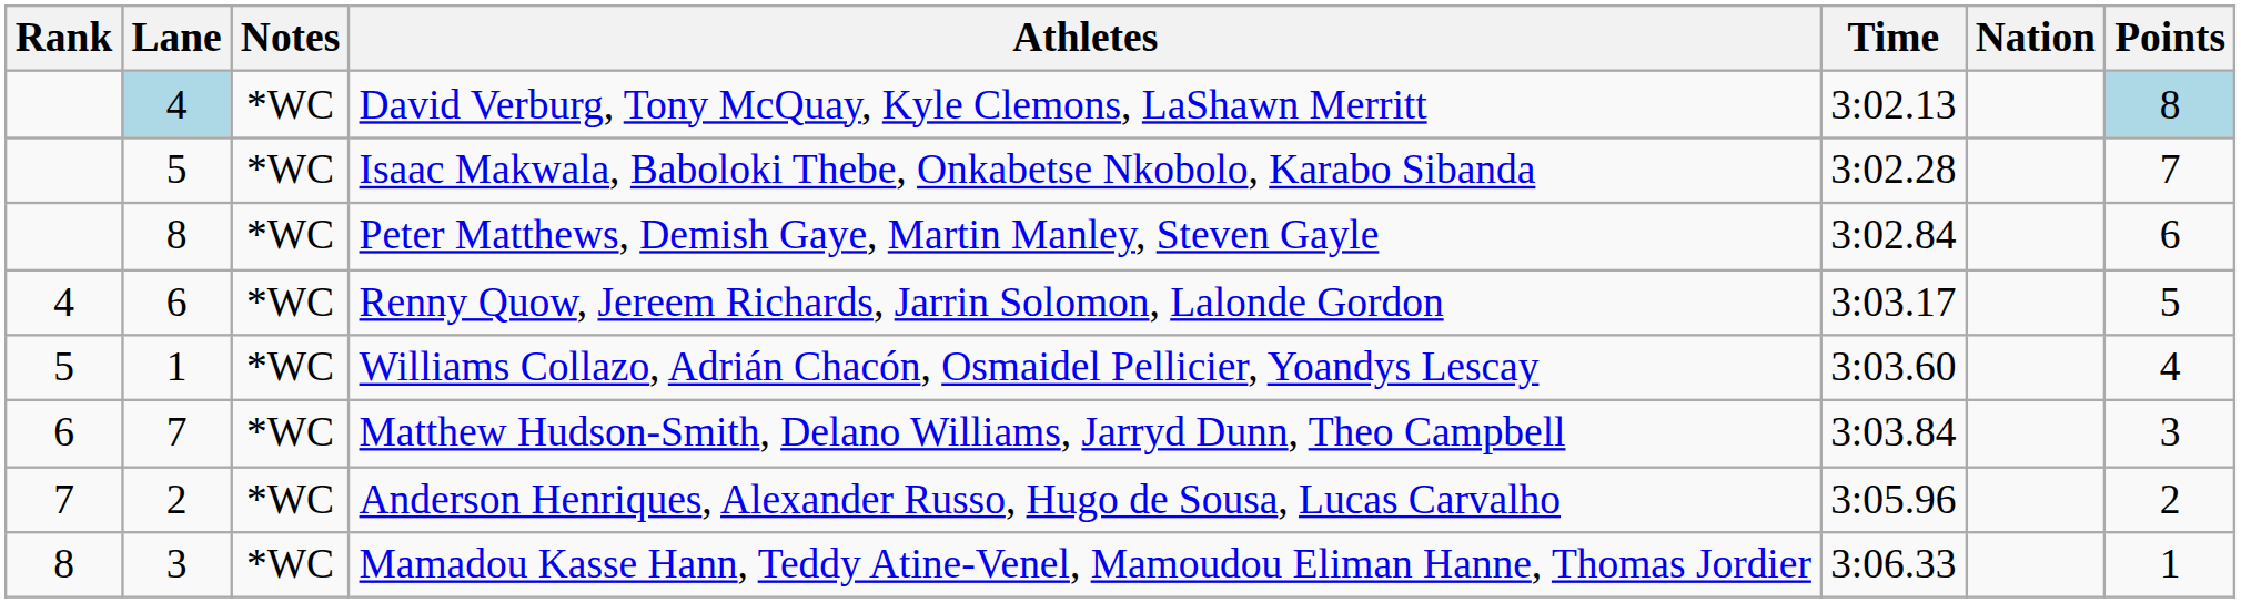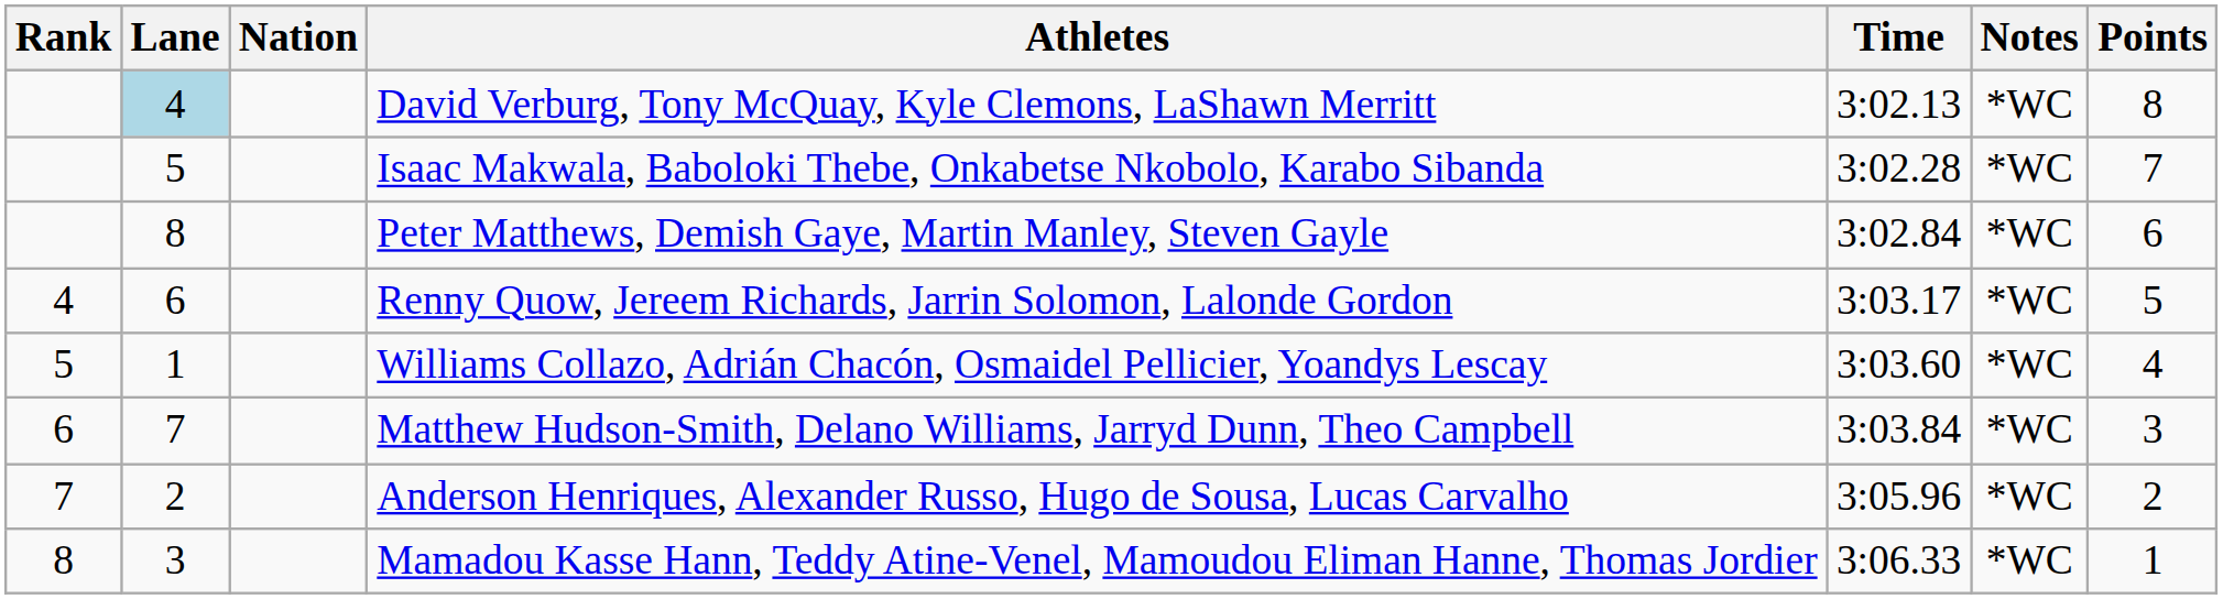columns swapped: Nation <-> Notes
David Verburg, Tony McQuay, Kyle Clemons, LaShawn Merritt | Points: lightblue background -> no background
